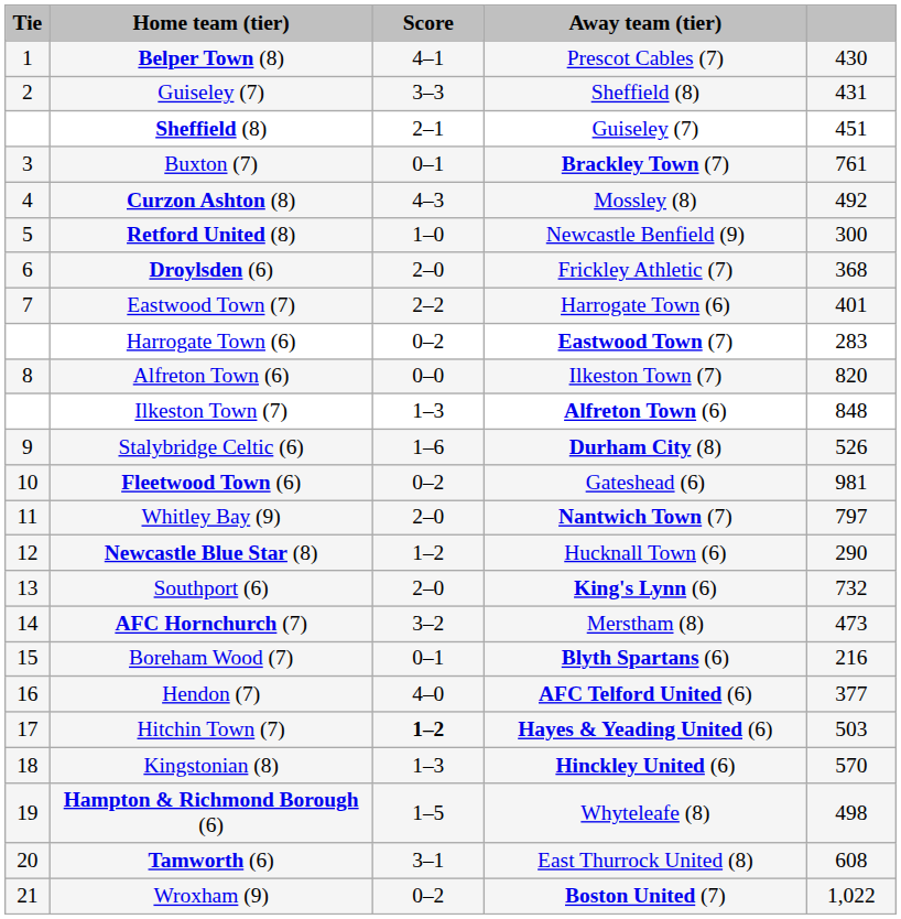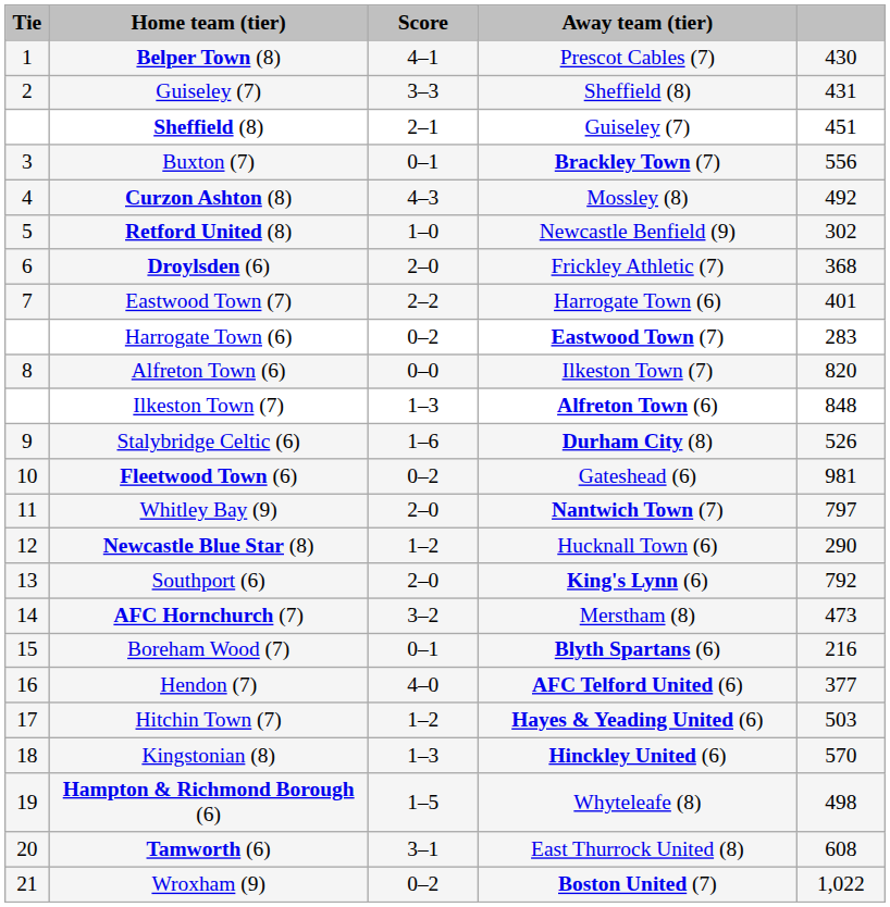Buxton (7) | column 5: 761 -> 556
Retford United (8) | column 5: 300 -> 302
Southport (6) | column 5: 732 -> 792
Hitchin Town (7) | Score: bold -> normal
